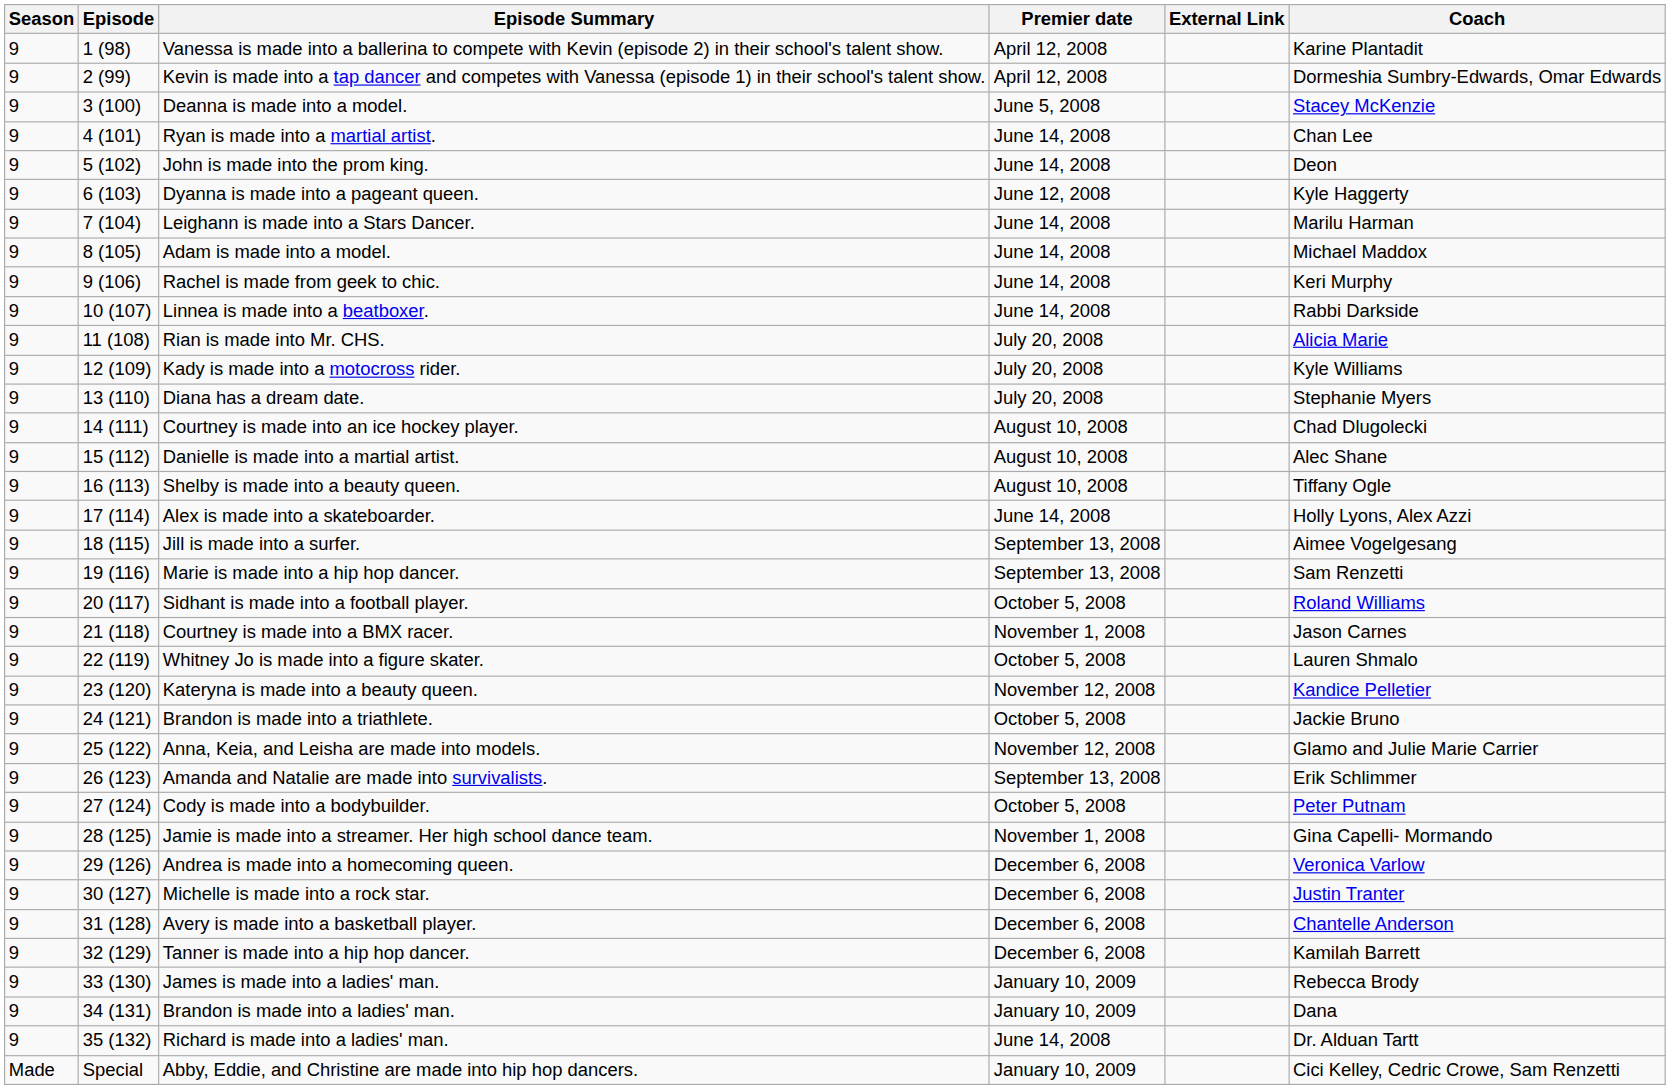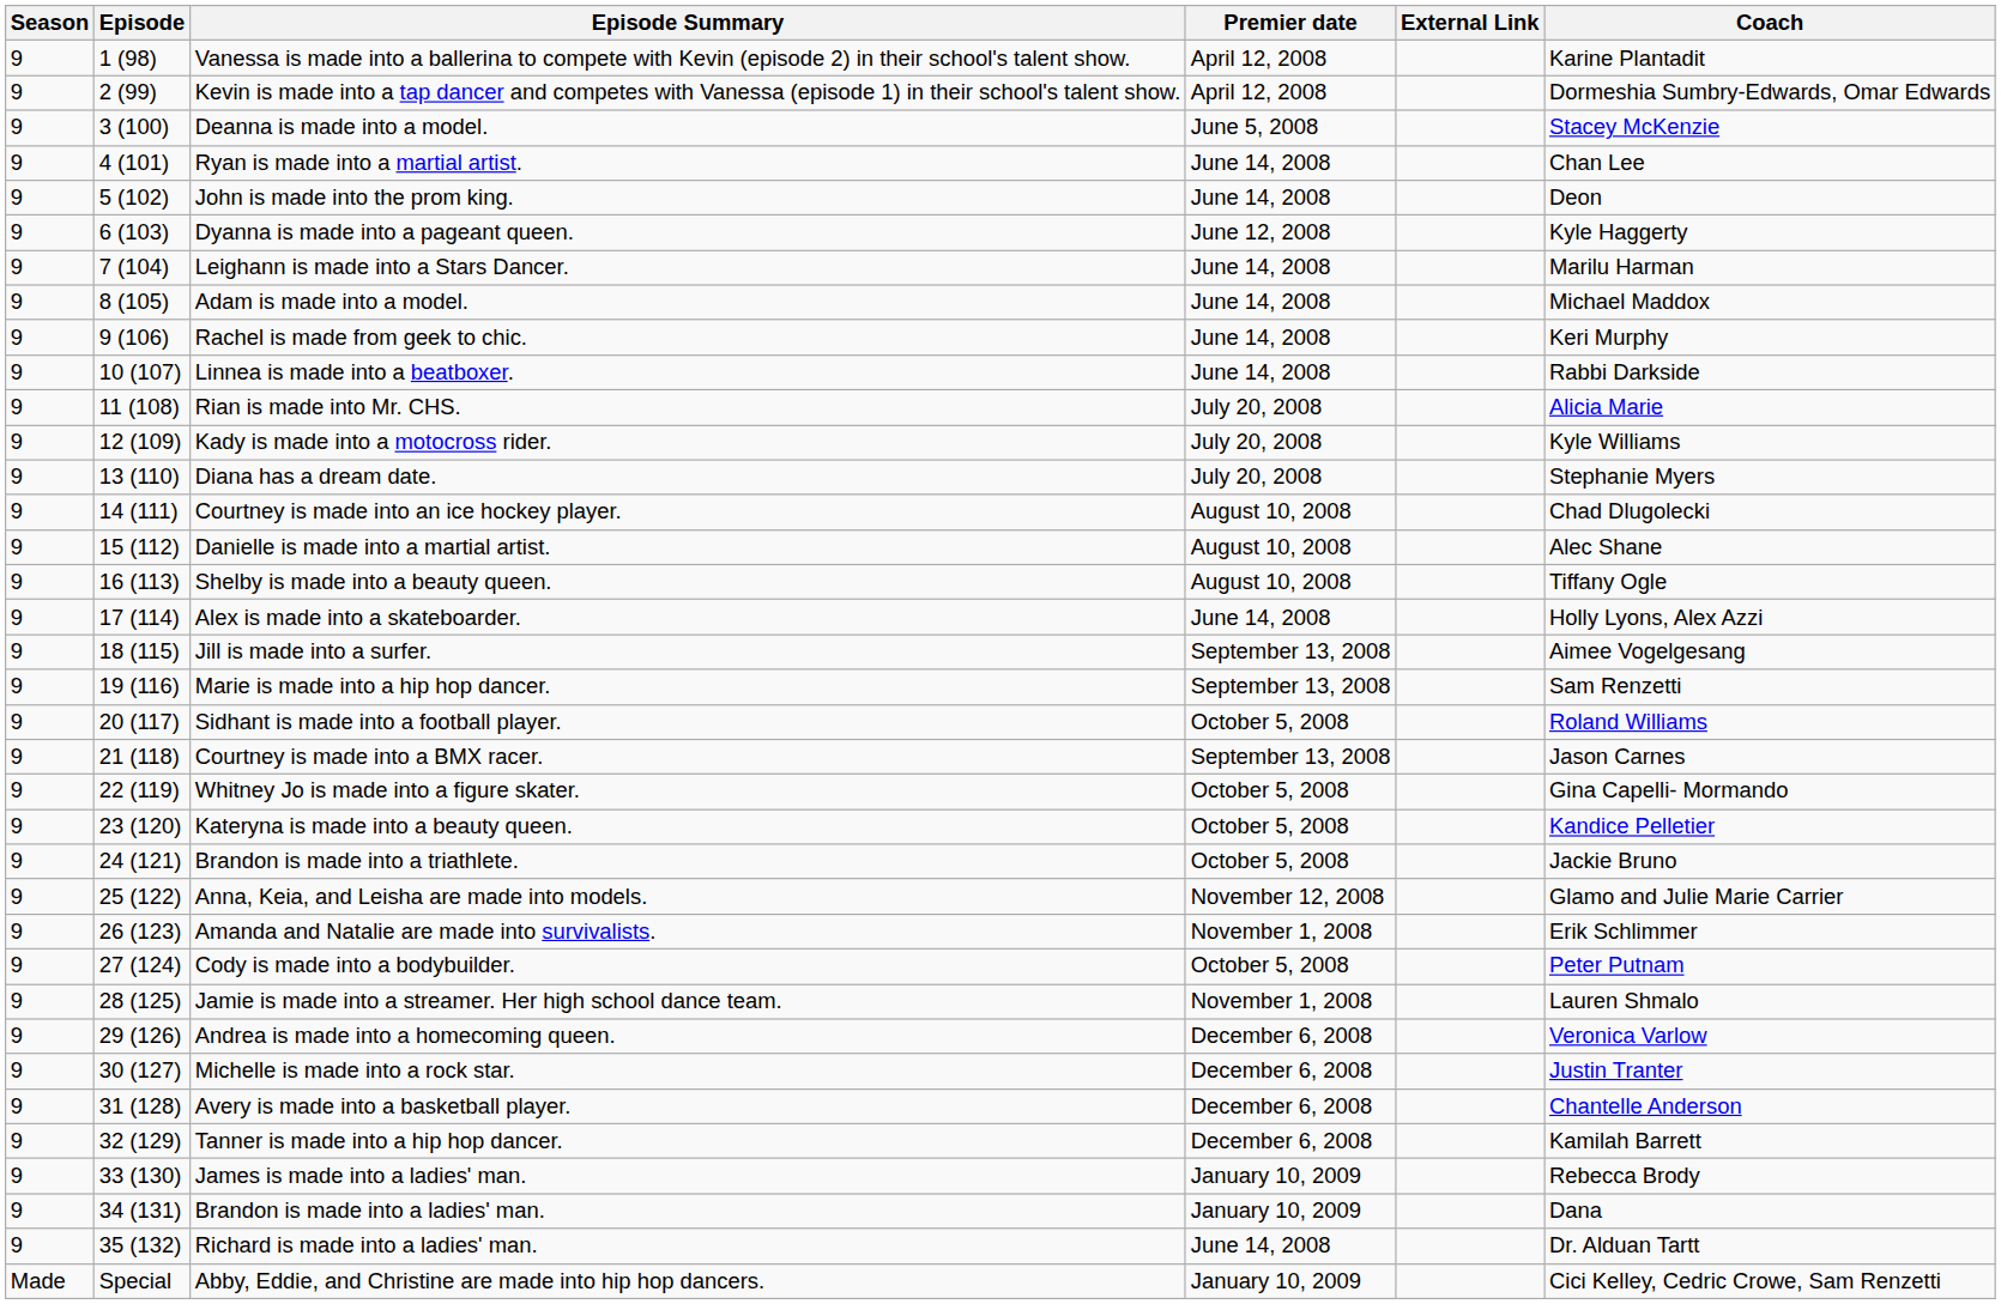Courtney is made into a BMX racer. | Premier date: November 1, 2008 -> September 13, 2008
Whitney Jo is made into a figure skater. | Coach: Lauren Shmalo -> Gina Capelli- Mormando
Kateryna is made into a beauty queen. | Premier date: November 12, 2008 -> October 5, 2008
Amanda and Natalie are made into survivalists. | Premier date: September 13, 2008 -> November 1, 2008
Jamie is made into a streamer. Her high school dance team. | Coach: Gina Capelli- Mormando -> Lauren Shmalo
